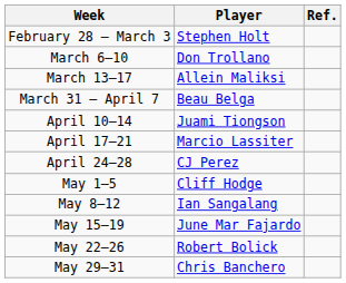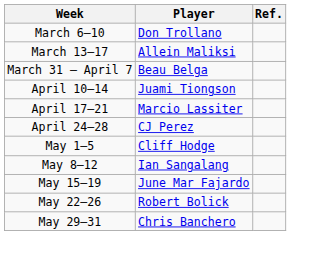- row: February 28 – March 3 | Stephen Holt
